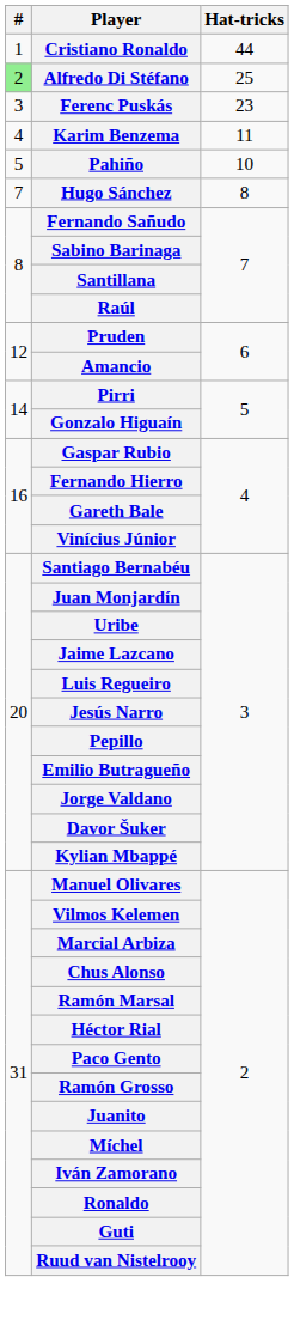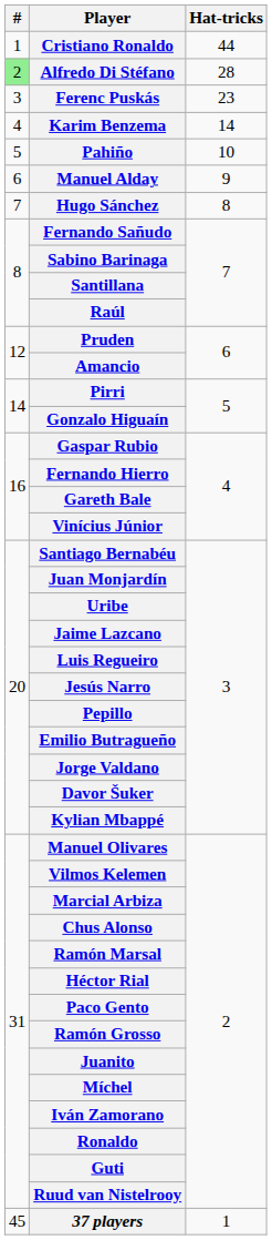Alfredo Di Stéfano | Hat-tricks: 25 -> 28
Karim Benzema | Hat-tricks: 11 -> 14
+ row: 6 | Manuel Alday | 9
+ row: 45 | 37 players | 1
